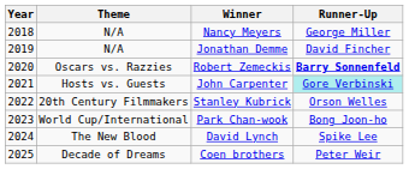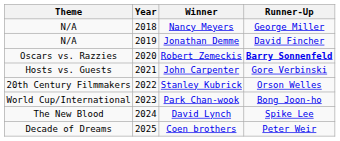columns swapped: Year <-> Theme
John Carpenter | Runner-Up: paleturquoise background -> no background
